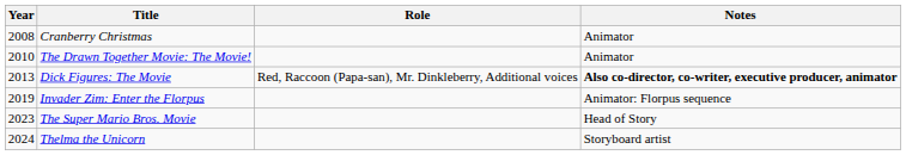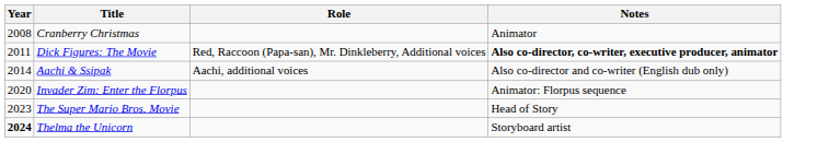- row: 2010 | The Drawn Together Movie: The Movie! | Animator
Dick Figures: The Movie | Year: 2013 -> 2011
+ row: 2014 | Aachi & Ssipak | Aachi, additional voices | Also co-director and co-writer (English dub only)
Invader Zim: Enter the Florpus | Year: 2019 -> 2020
Thelma the Unicorn | Year: normal -> bold
